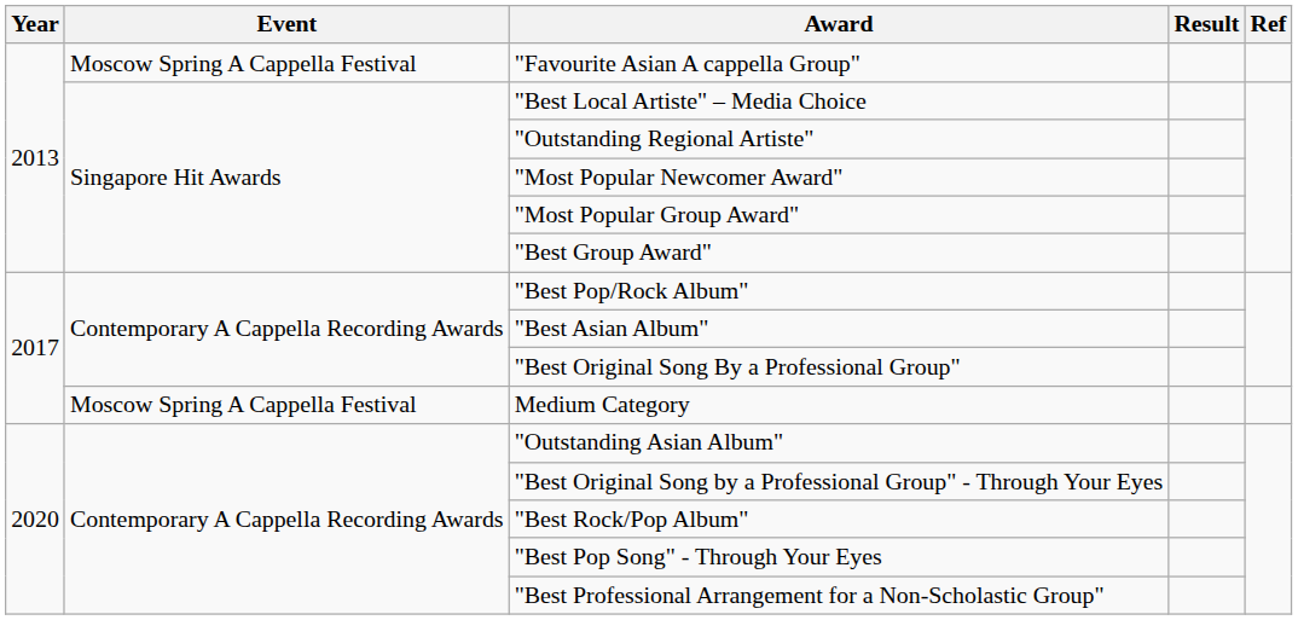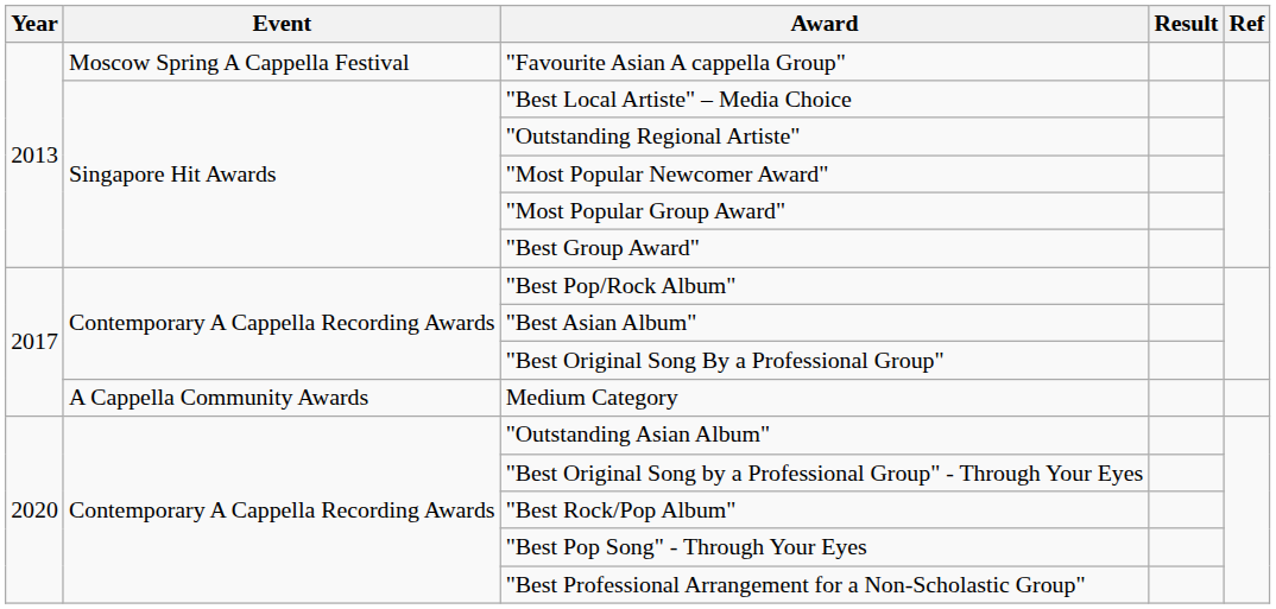Medium Category | Event: Moscow Spring A Cappella Festival -> A Cappella Community Awards
